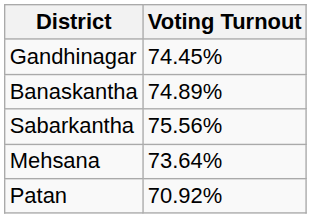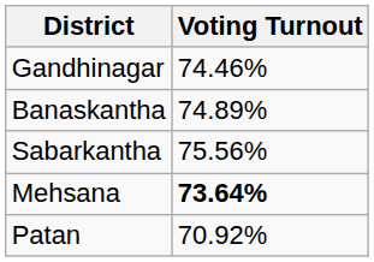Gandhinagar | Voting Turnout: 74.45% -> 74.46%
Mehsana | Voting Turnout: normal -> bold
